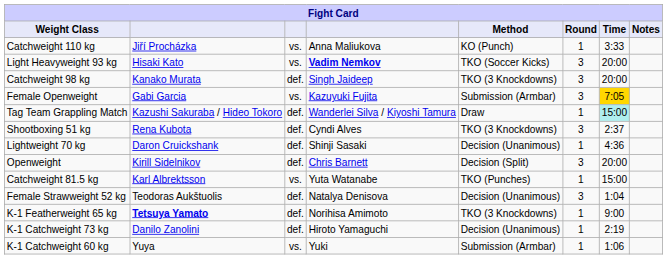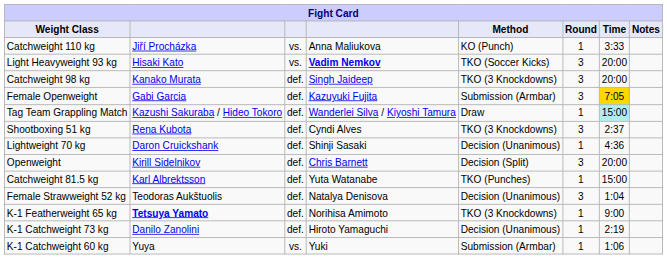Female Openweight | column 3: vs. -> def.
Catchweight 81.5 kg | column 3: vs. -> def.
